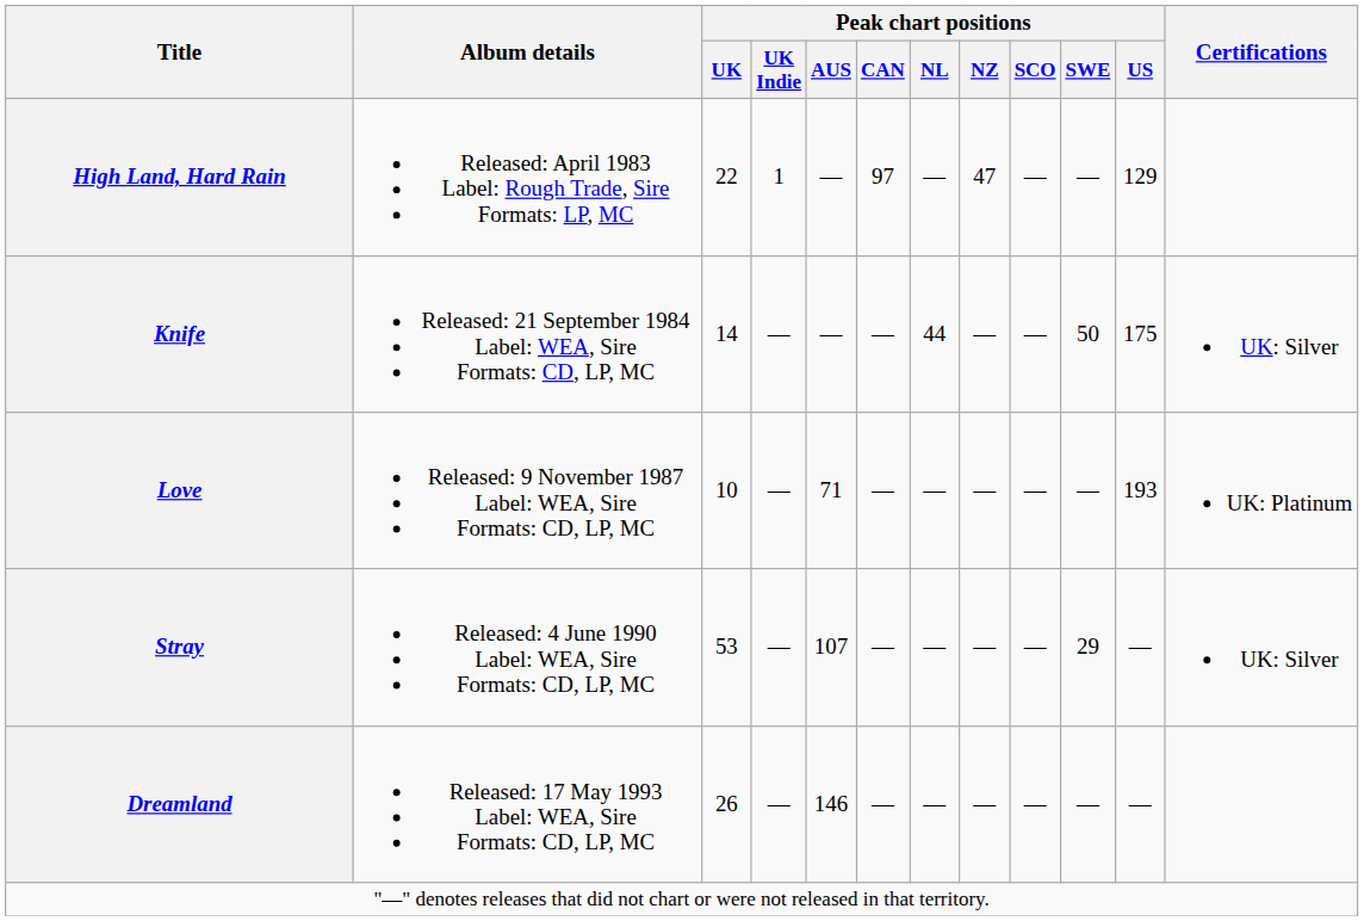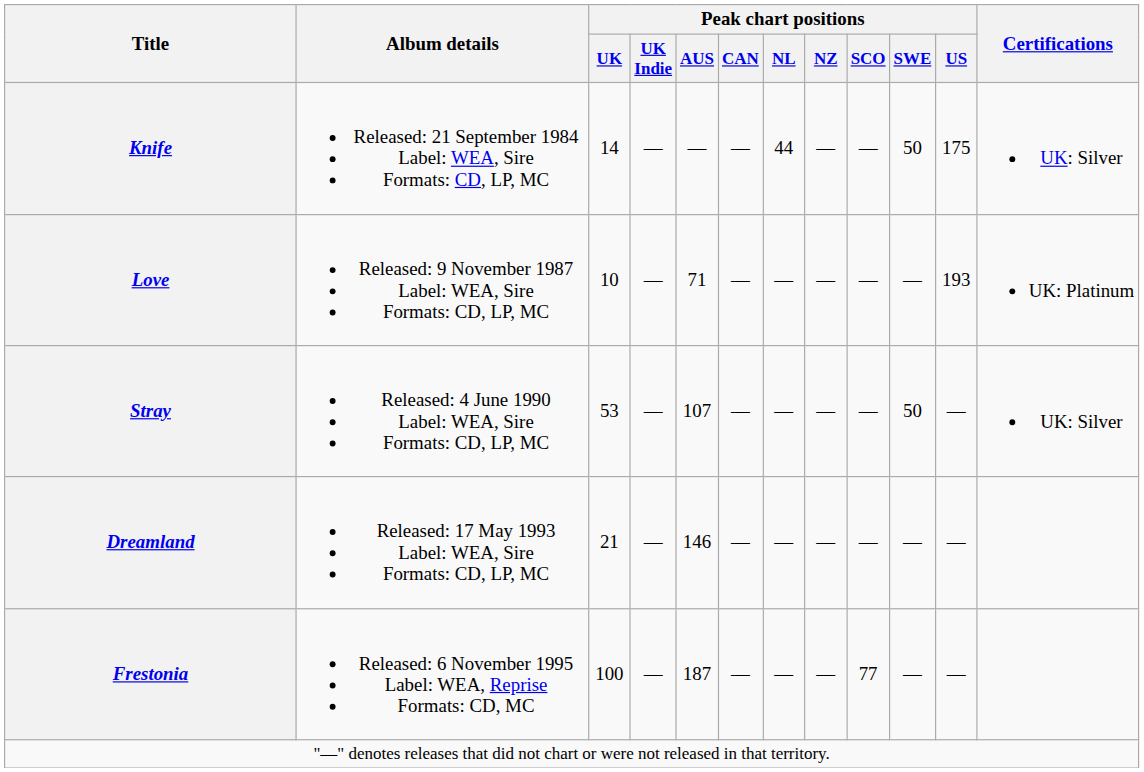- row: High Land, Hard Rain | Released: April 1983 Label: Rough Trade, Sire Formats: LP, MC | 22 | 1 | — | 97 | — | 47 | — | — | 129
Stray | Peak chart positions / SWE: 29 -> 50
Dreamland | Peak chart positions / UK: 26 -> 21
+ row: Frestonia | Released: 6 November 1995 Label: WEA, Reprise Formats: CD, MC | 100 | — | 187 | — | — | — | 77 | — | —
